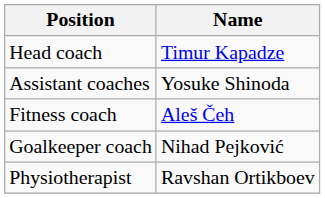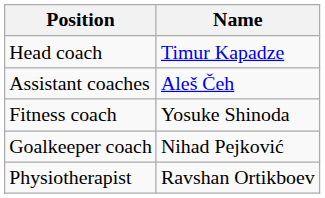Assistant coaches | Name: Yosuke Shinoda -> Aleš Čeh
Fitness coach | Name: Aleš Čeh -> Yosuke Shinoda
